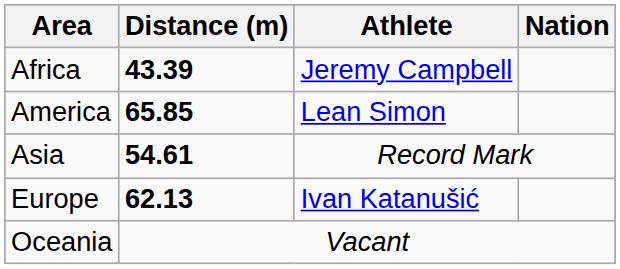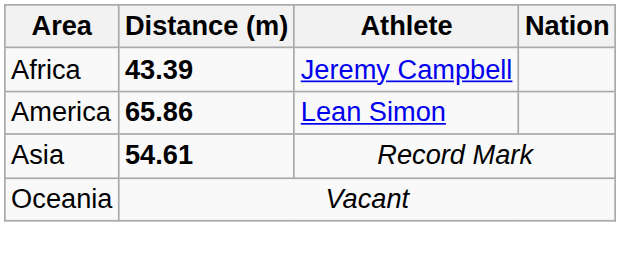America | Distance (m): 65.85 -> 65.86
- row: Europe | 62.13 | Ivan Katanušić
